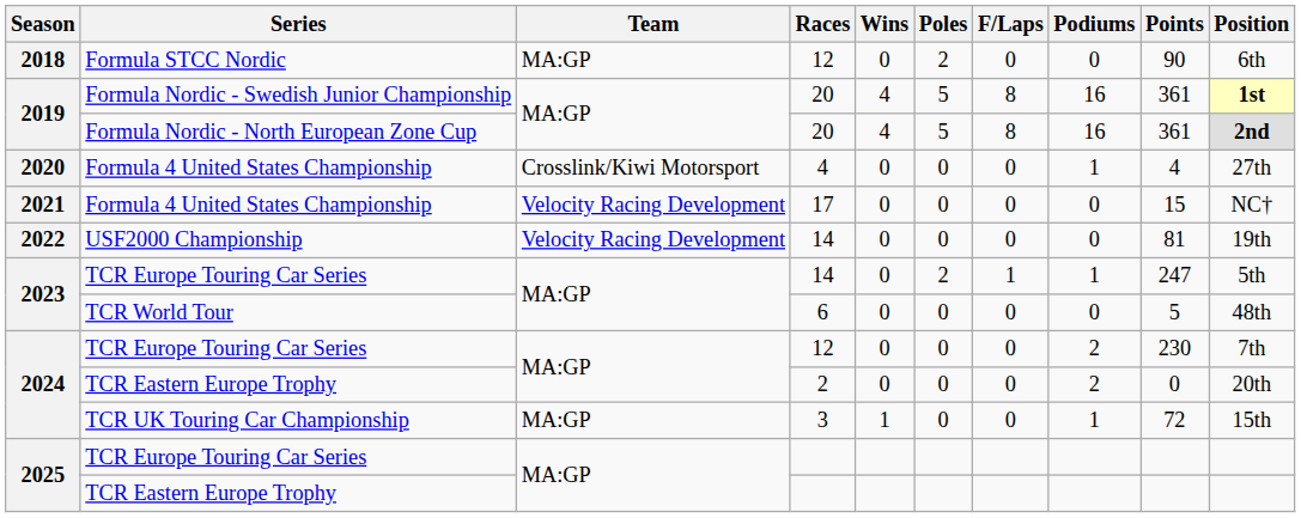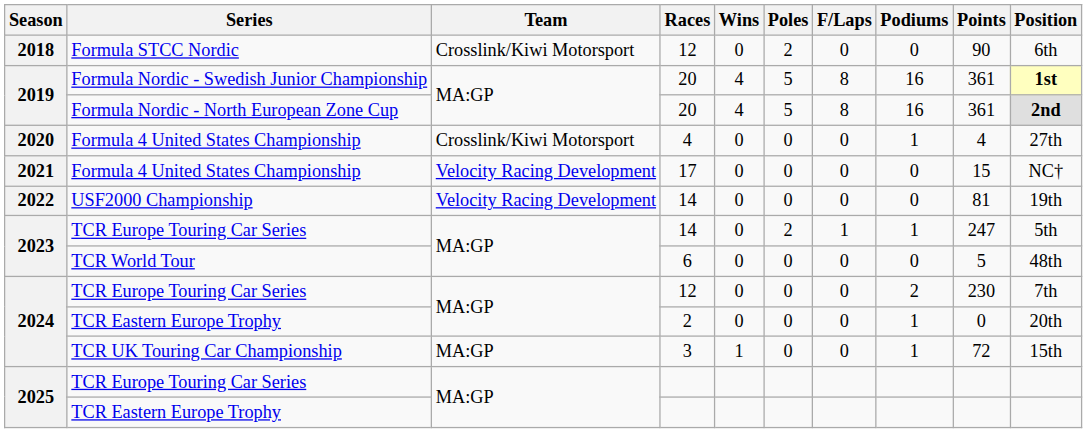Formula STCC Nordic | Team: MA:GP -> Crosslink/Kiwi Motorsport
2024 / TCR Eastern Europe Trophy | Podiums: 2 -> 1
